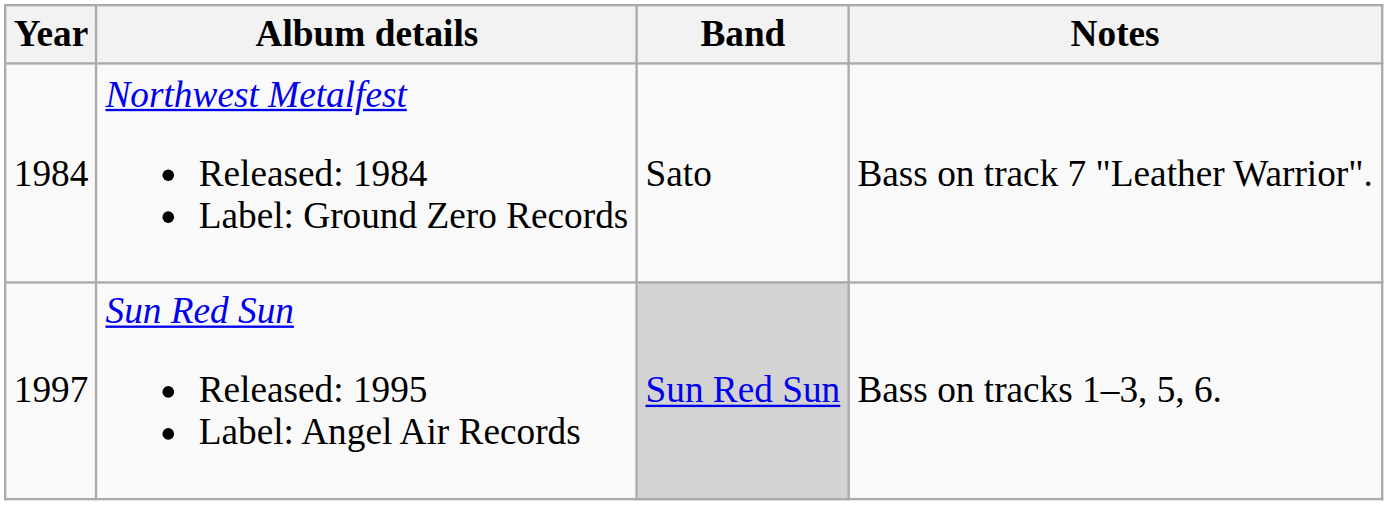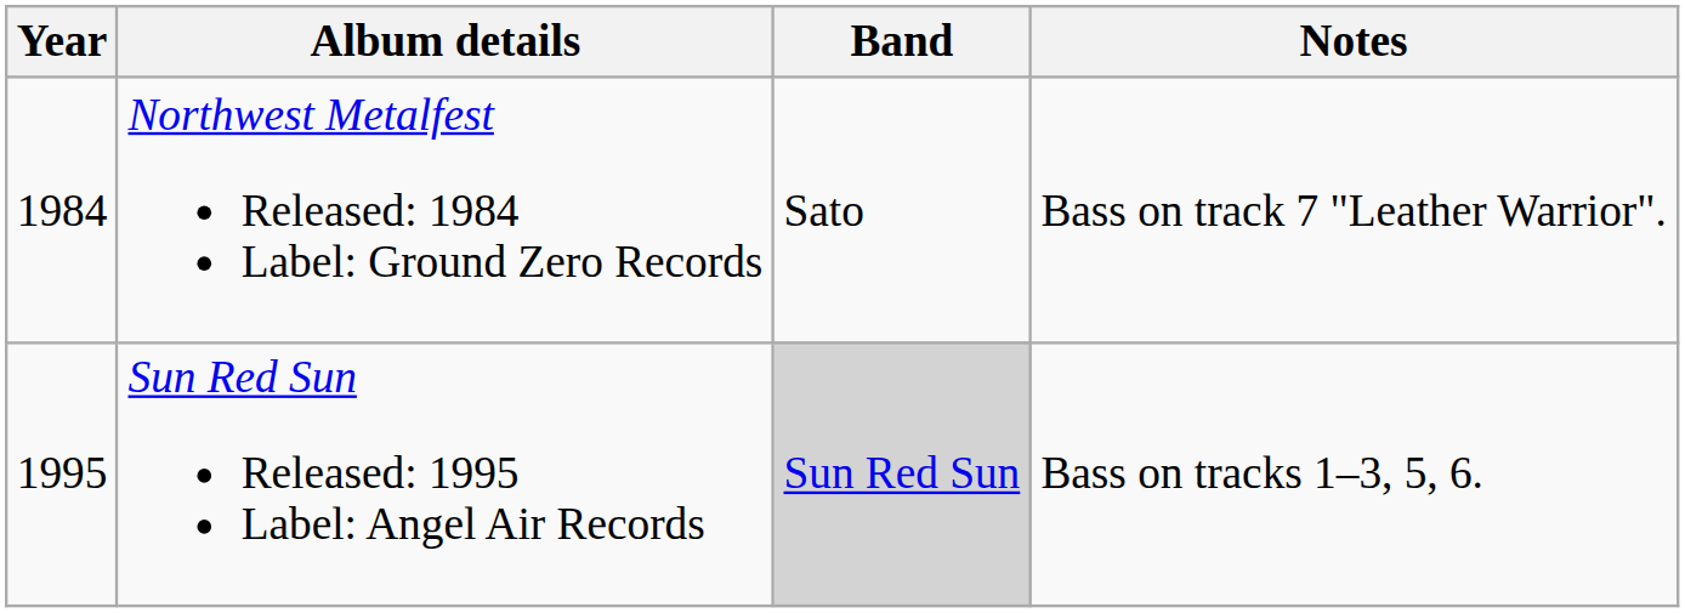Sun Red Sun Released: 1995 Label: Angel Air Records | Year: 1997 -> 1995
